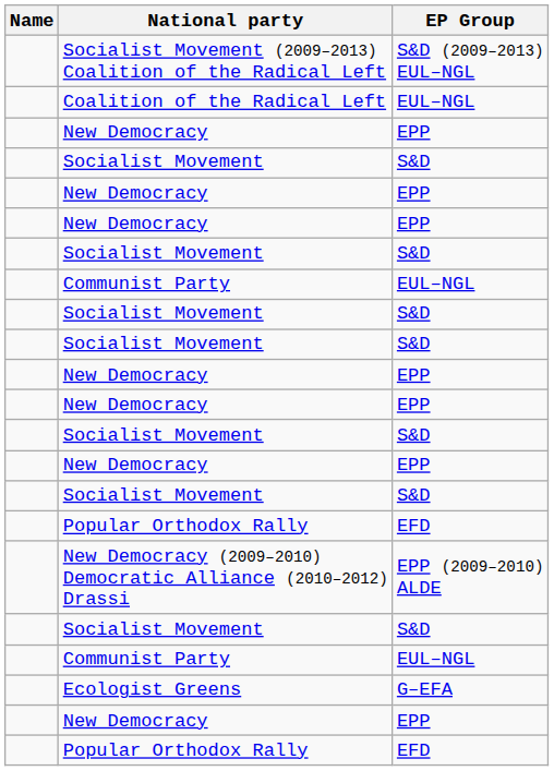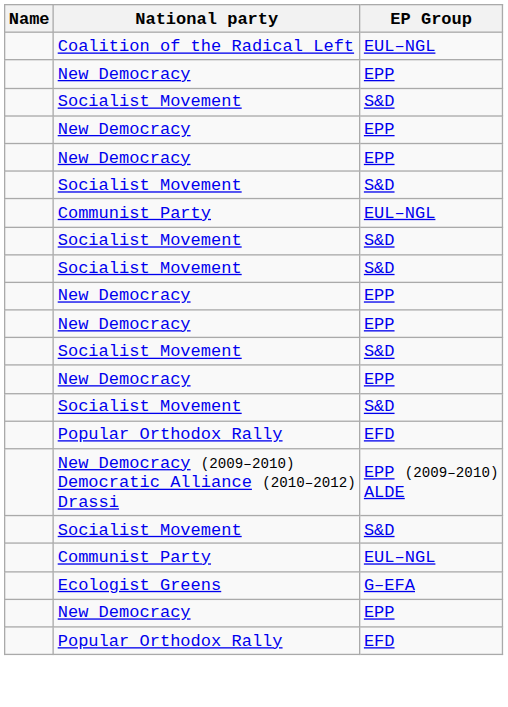- row: Socialist Movement (2009–2013) Coalition of the Radical Left | S&D (2009–2013) EUL–NGL
